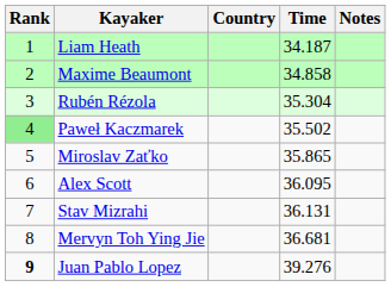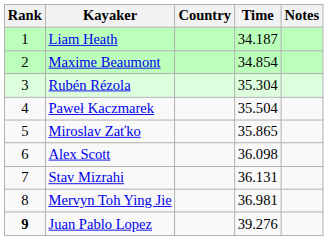Maxime Beaumont | Time: 34.858 -> 34.854
Paweł Kaczmarek | Rank: lightgreen background -> no background
Paweł Kaczmarek | Time: 35.502 -> 35.504
Alex Scott | Time: 36.095 -> 36.098
Mervyn Toh Ying Jie | Time: 36.681 -> 36.981
